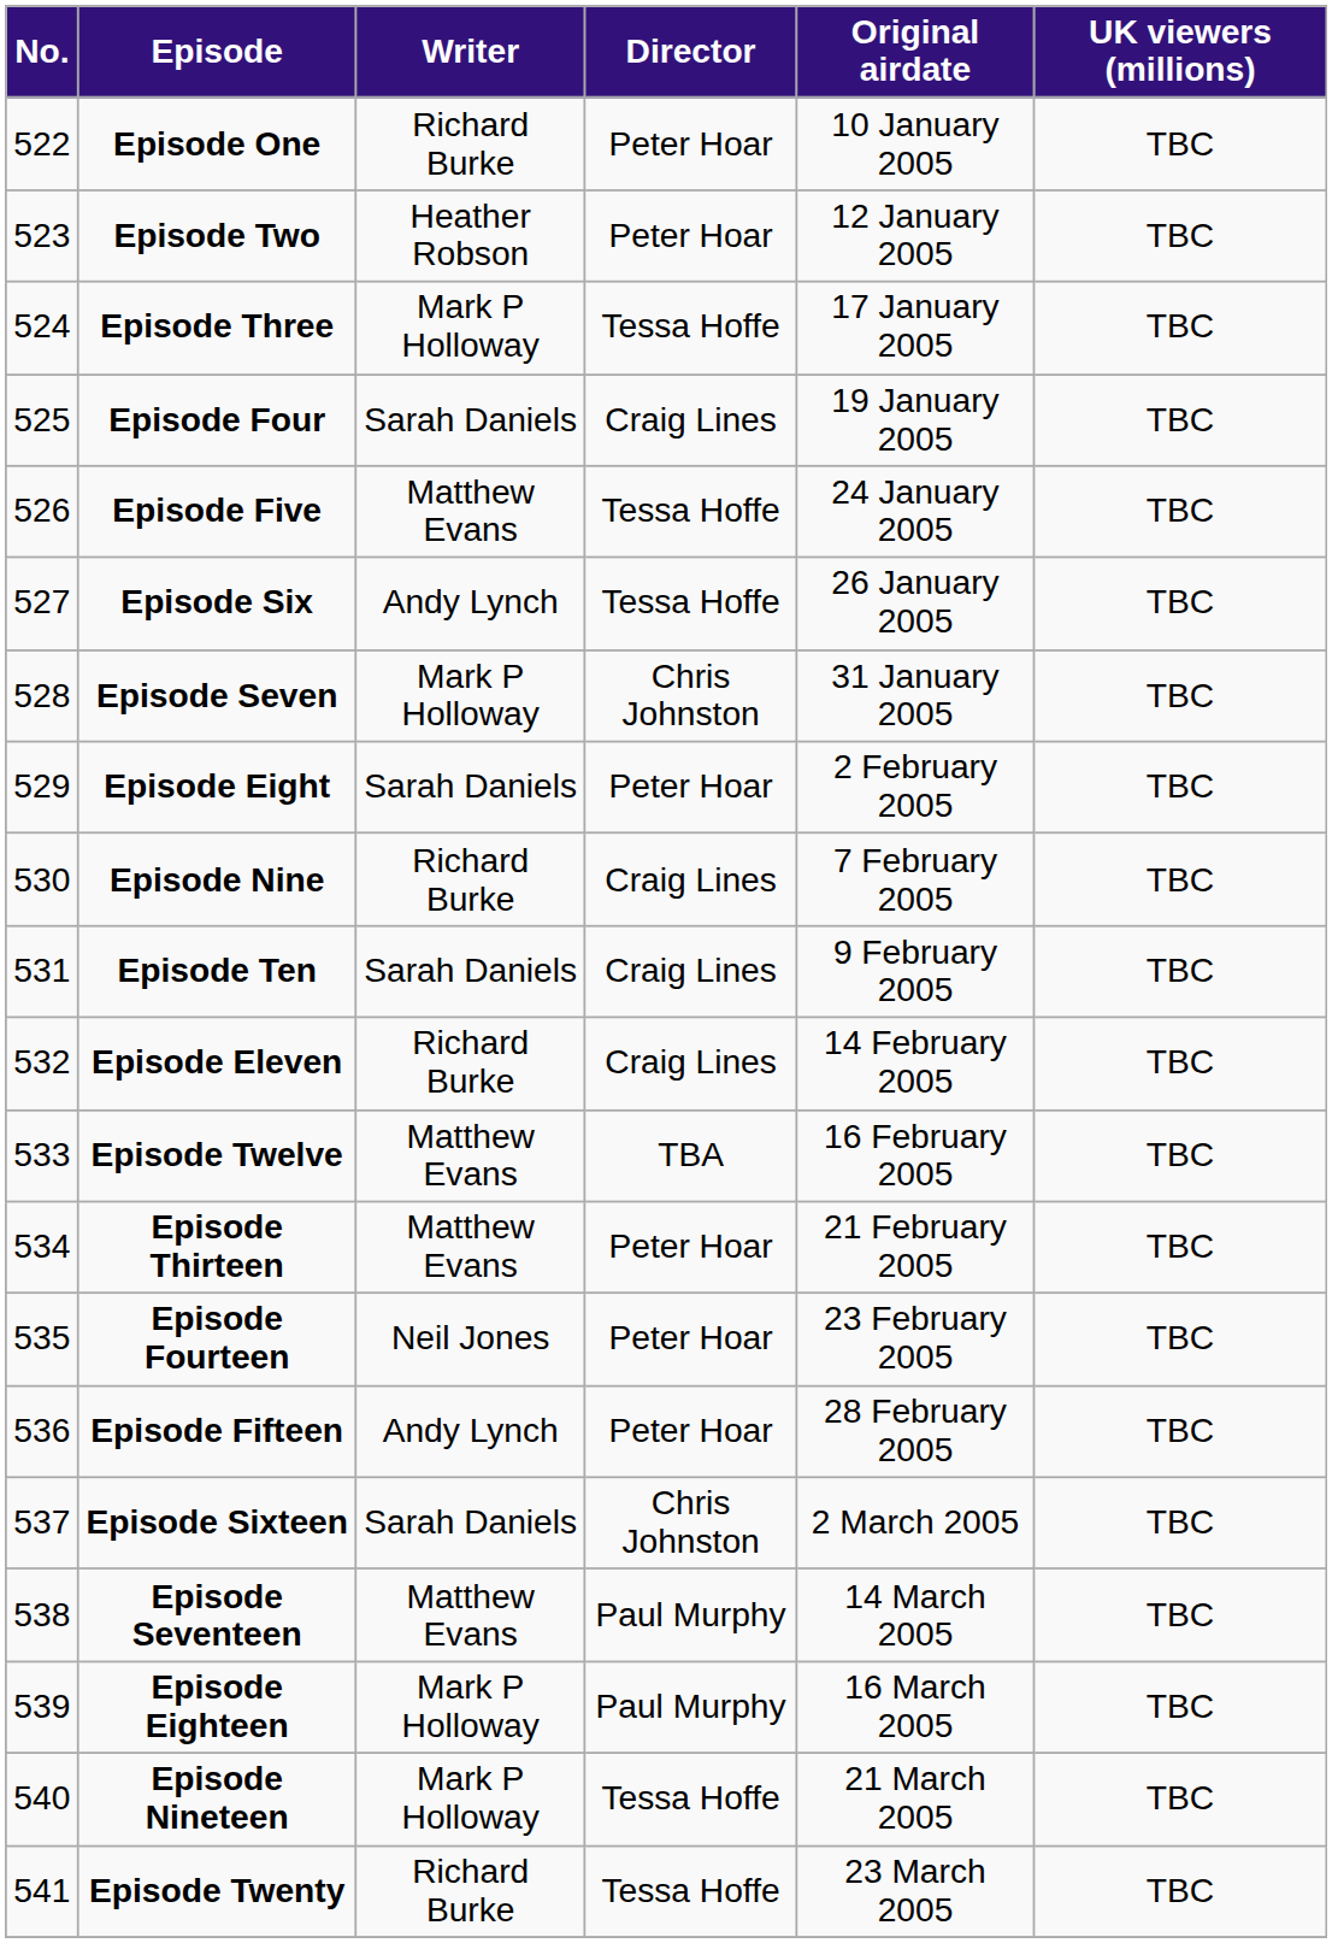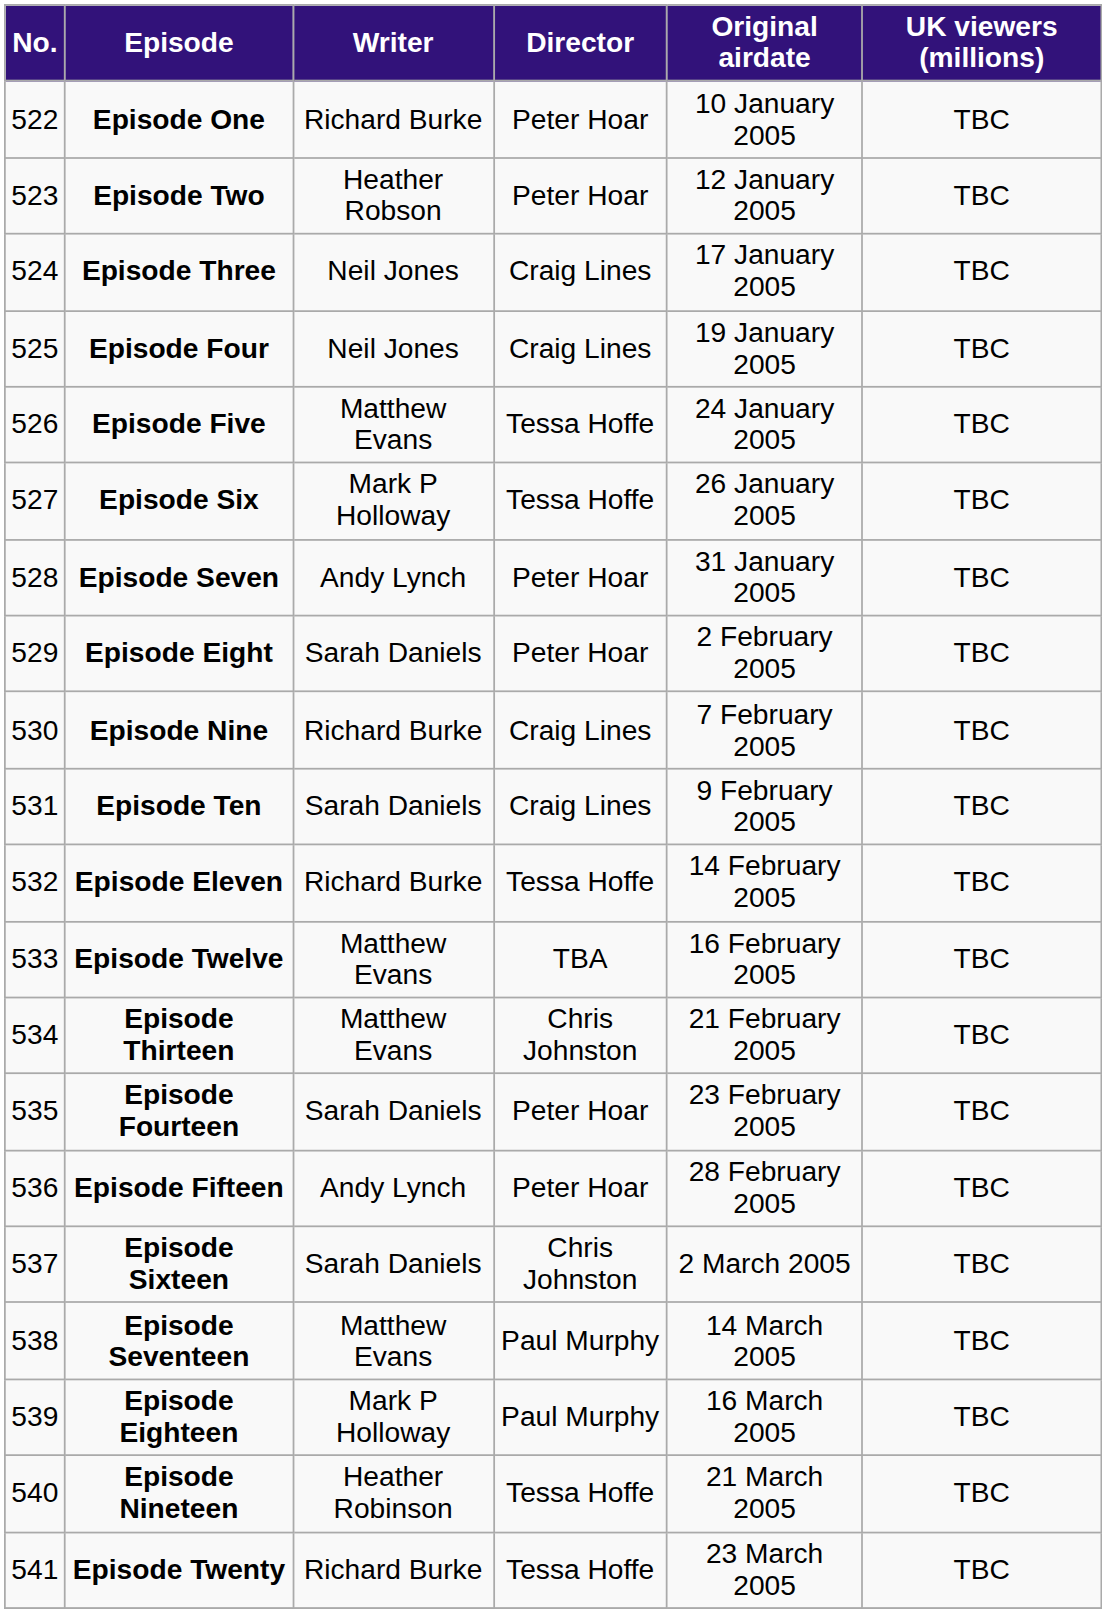Episode Three | Writer: Mark P Holloway -> Neil Jones
Episode Three | Director: Tessa Hoffe -> Craig Lines
Episode Four | Writer: Sarah Daniels -> Neil Jones
Episode Six | Writer: Andy Lynch -> Mark P Holloway
Episode Seven | Writer: Mark P Holloway -> Andy Lynch
Episode Seven | Director: Chris Johnston -> Peter Hoar
Episode Eleven | Director: Craig Lines -> Tessa Hoffe
Episode Thirteen | Director: Peter Hoar -> Chris Johnston
Episode Fourteen | Writer: Neil Jones -> Sarah Daniels
Episode Nineteen | Writer: Mark P Holloway -> Heather Robinson
